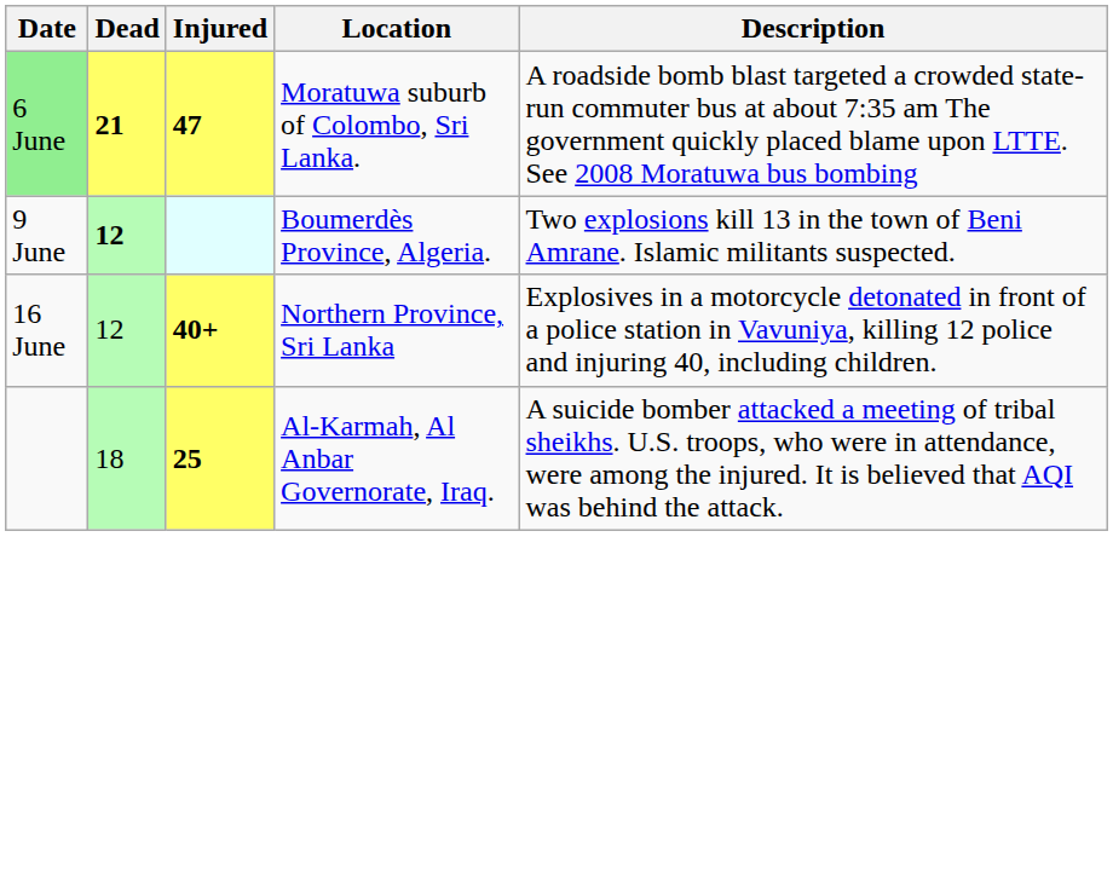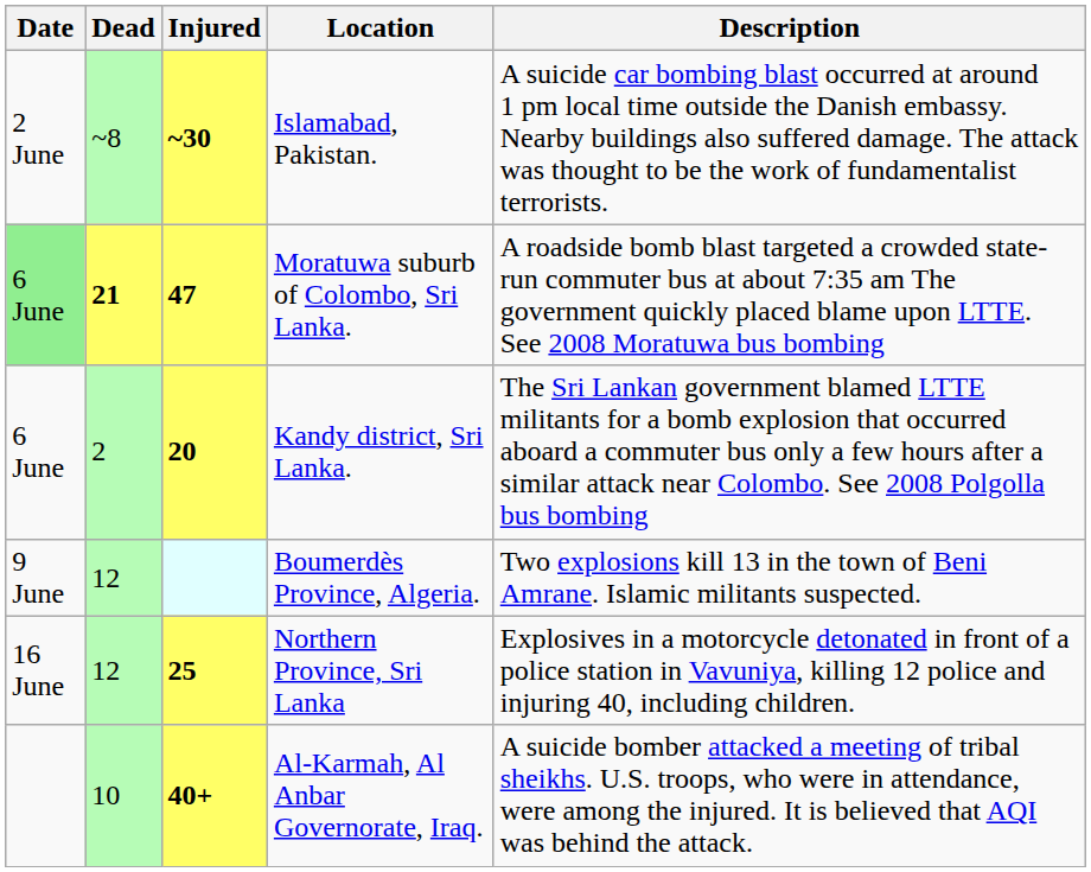+ row: 2 June | ~8 | ~30 | Islamabad, Pakistan. | A suicide car bombing blast occurred at around 1 pm local time outside the Danish embassy. Nearby buildings also suffered damage. The attack was thought to be the work of fundamentalist terrorists.
+ row: 6 June | 2 | 20 | Kandy district, Sri Lanka. | The Sri Lankan government blamed LTTE militants for a bomb explosion that occurred aboard a commuter bus only a few hours after a similar attack near Colombo. See 2008 Polgolla bus bombing
Boumerdès Province, Algeria. | Dead: bold -> normal
Northern Province, Sri Lanka | Injured: 40+ -> 25
Al-Karmah, Al Anbar Governorate, Iraq. | Dead: 18 -> 10
Al-Karmah, Al Anbar Governorate, Iraq. | Injured: 25 -> 40+
